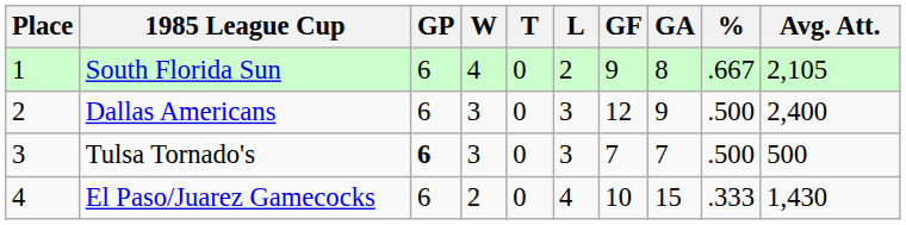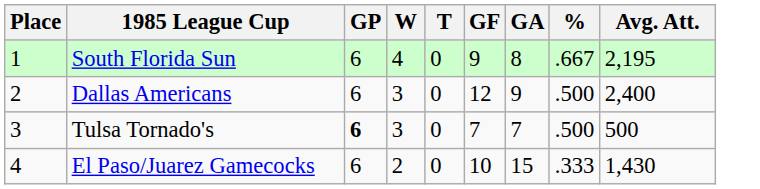- column: L | 2 | 3 | 3 | 4
South Florida Sun | Avg. Att.: 2,105 -> 2,195
